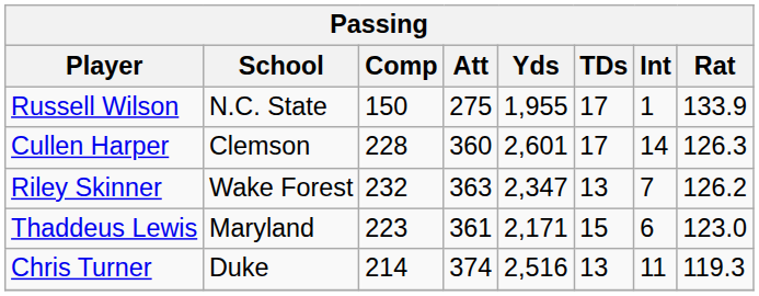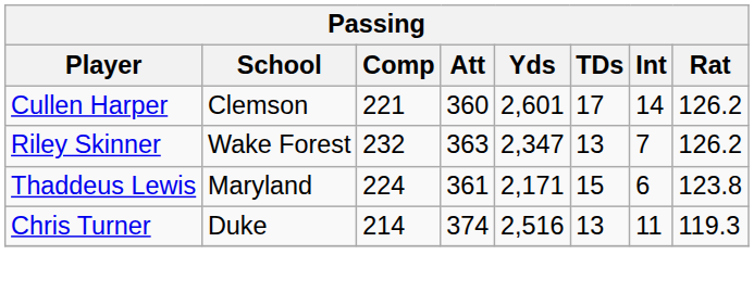- row: Russell Wilson | N.C. State | 150 | 275 | 1,955 | 17 | 1 | 133.9
Cullen Harper | Comp: 228 -> 221
Cullen Harper | Rat: 126.3 -> 126.2
Thaddeus Lewis | Comp: 223 -> 224
Thaddeus Lewis | Rat: 123.0 -> 123.8
